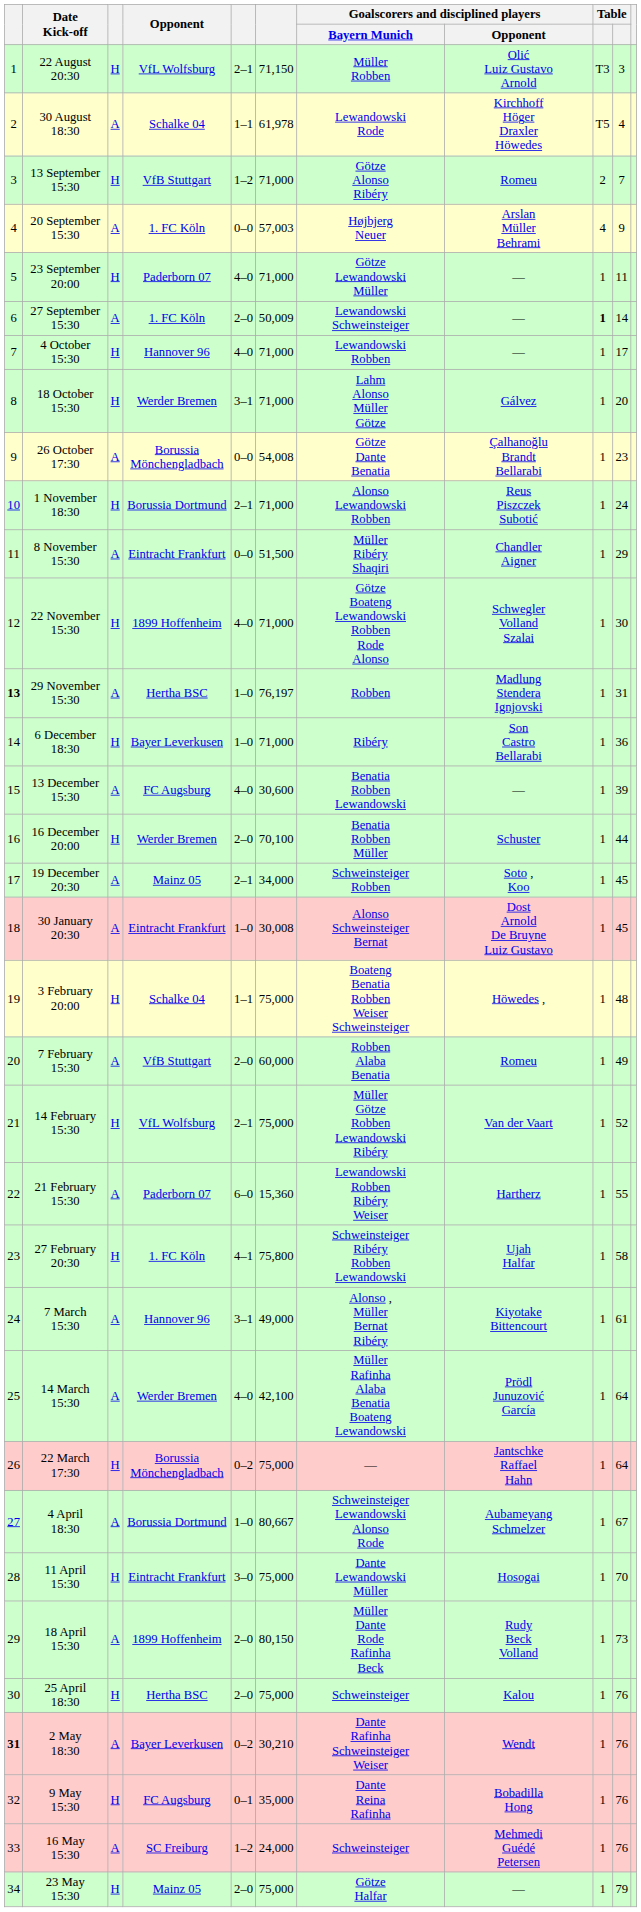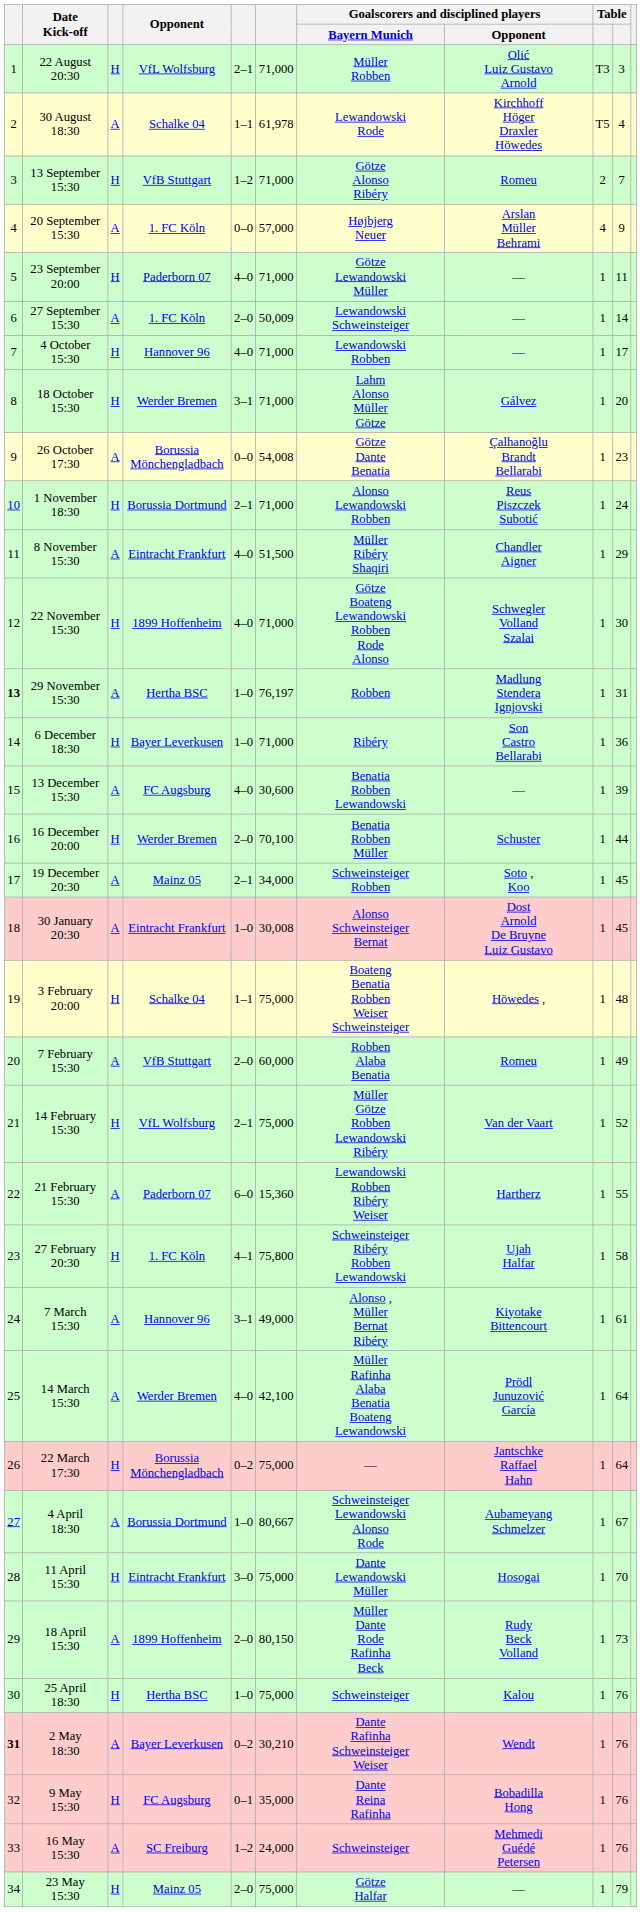22 August 20:30 | column 6: 71,150 -> 71,000
20 September 15:30 | column 6: 57,003 -> 57,000
27 September 15:30 | column 9: bold -> normal
8 November 15:30 | column 5: 0–0 -> 4–0
25 April 18:30 | column 5: 2–0 -> 1–0
